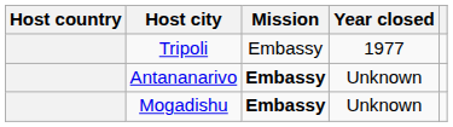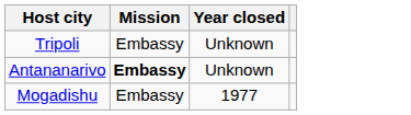- column: Host country
Tripoli | Year closed: 1977 -> Unknown
Mogadishu | Mission: bold -> normal
Mogadishu | Year closed: Unknown -> 1977
